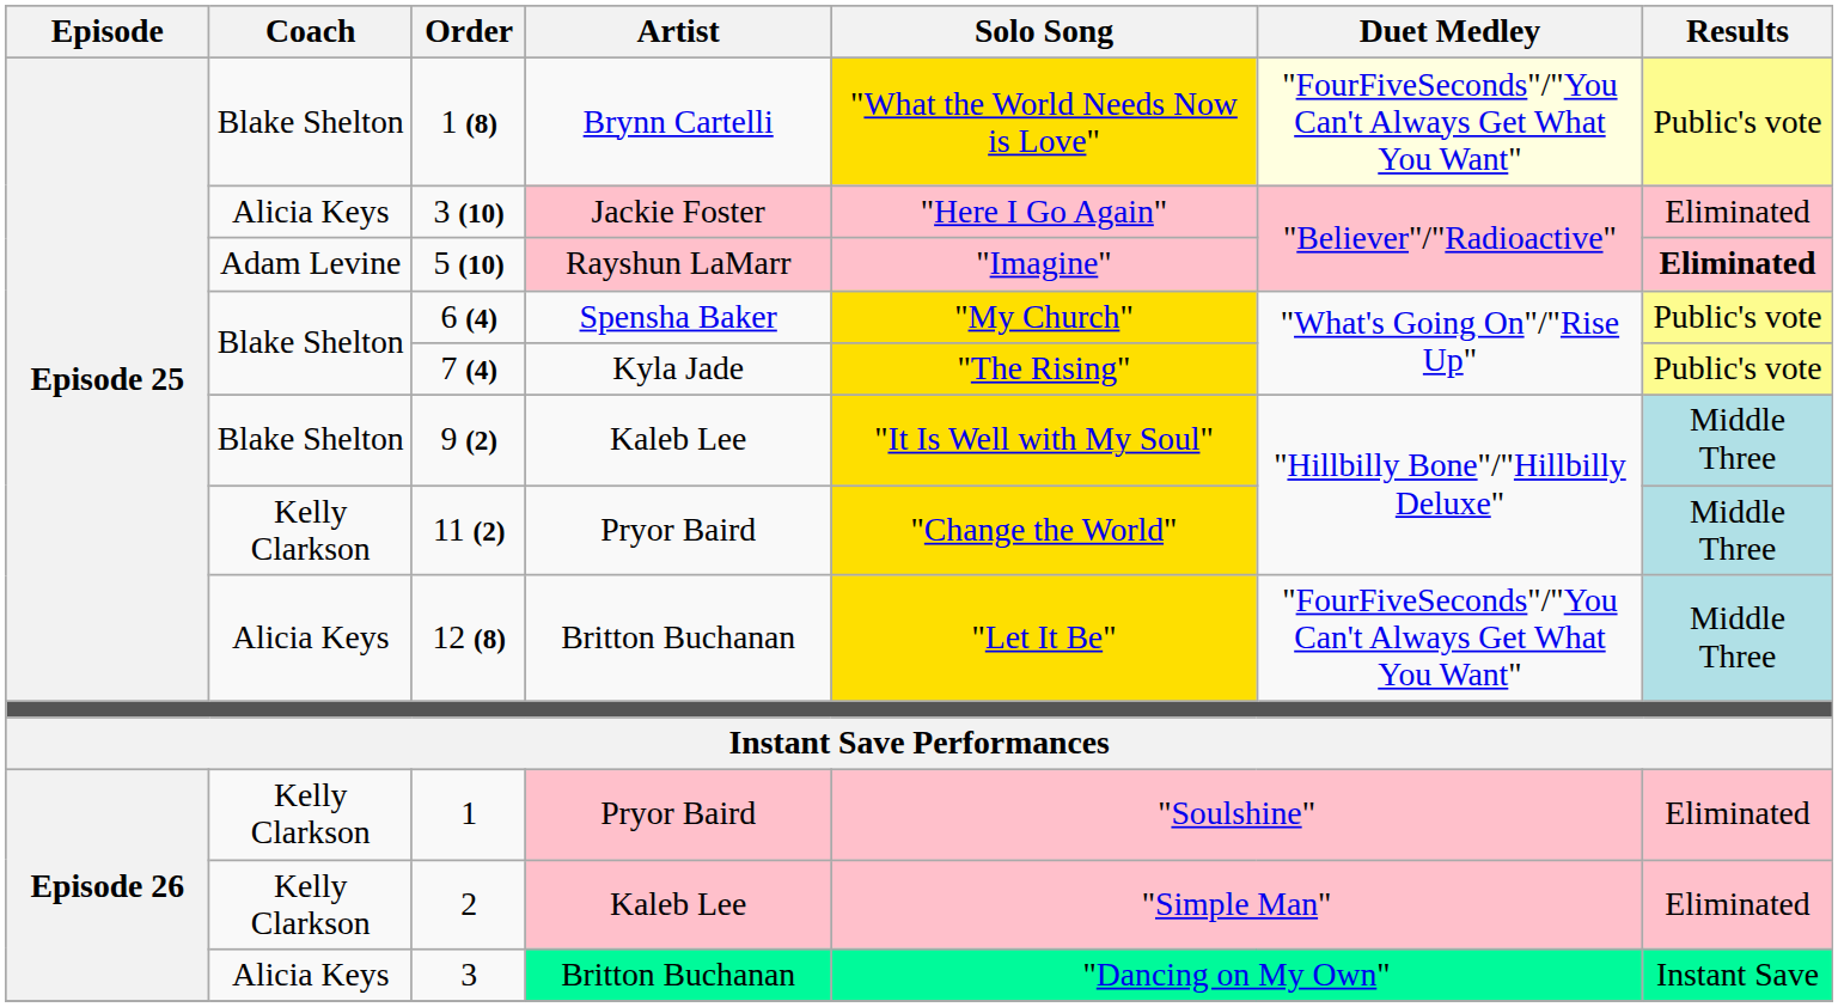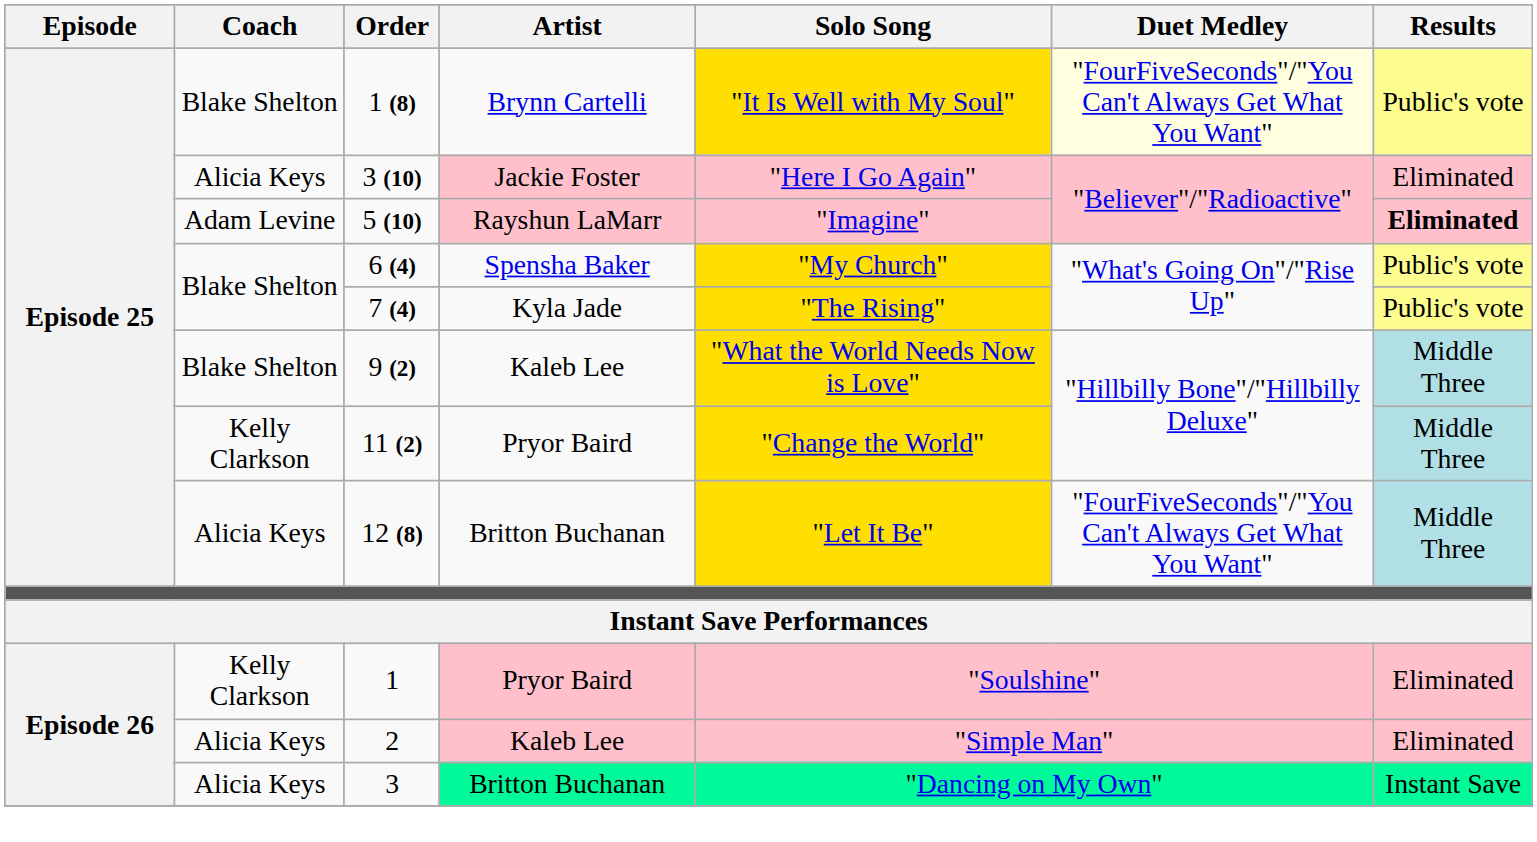1 (8) | Solo Song: "What the World Needs Now is Love" -> "It Is Well with My Soul"
9 (2) | Solo Song: "It Is Well with My Soul" -> "What the World Needs Now is Love"
2 | Coach: Kelly Clarkson -> Alicia Keys
